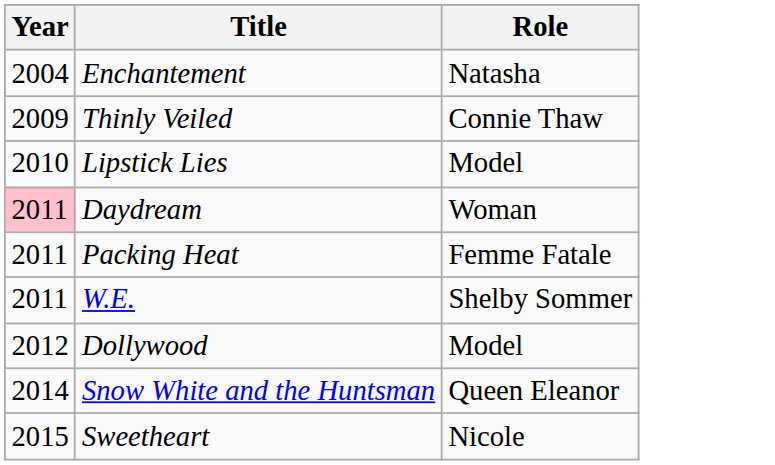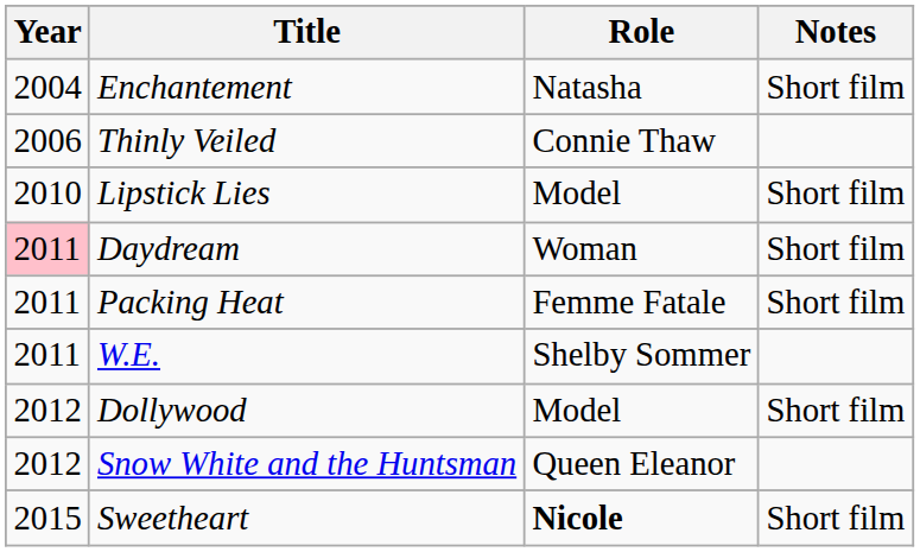+ column: Notes | Short film | Short film | Short film | Short film | Short film | Short film
Thinly Veiled | Year: 2009 -> 2006
Snow White and the Huntsman | Year: 2014 -> 2012
Sweetheart | Role: normal -> bold
